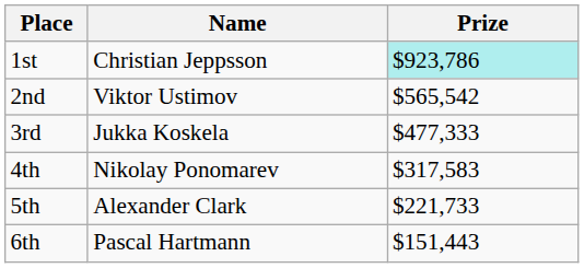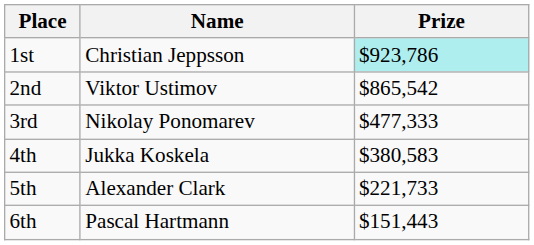2nd | Prize: $565,542 -> $865,542
3rd | Name: Jukka Koskela -> Nikolay Ponomarev
4th | Name: Nikolay Ponomarev -> Jukka Koskela
4th | Prize: $317,583 -> $380,583
